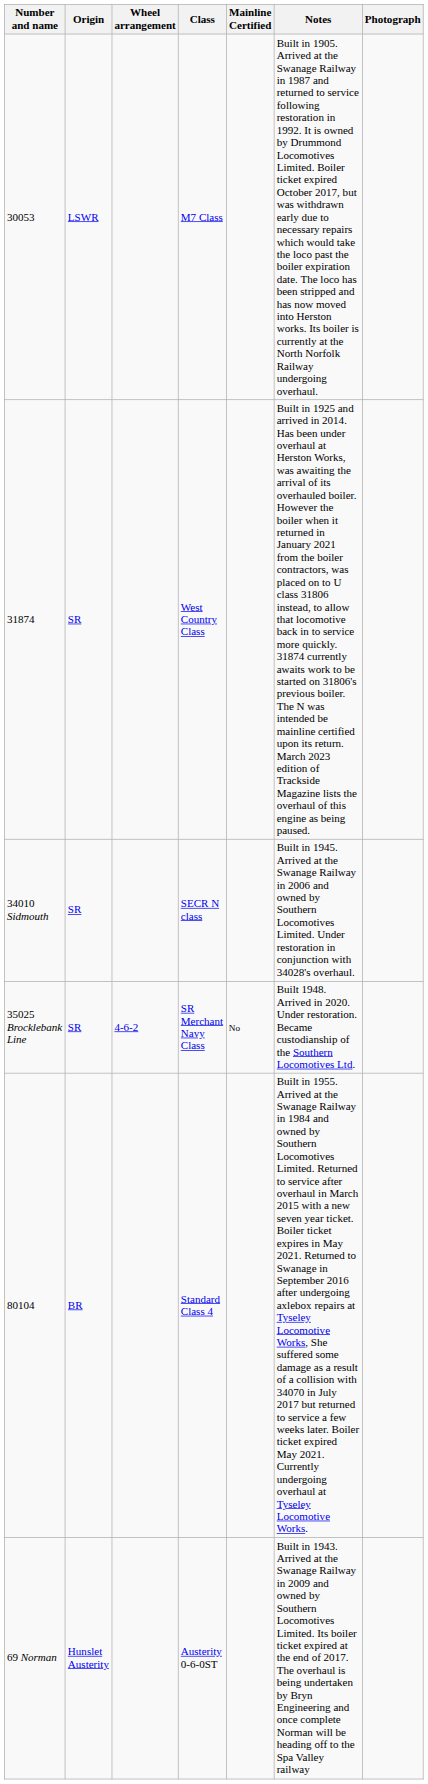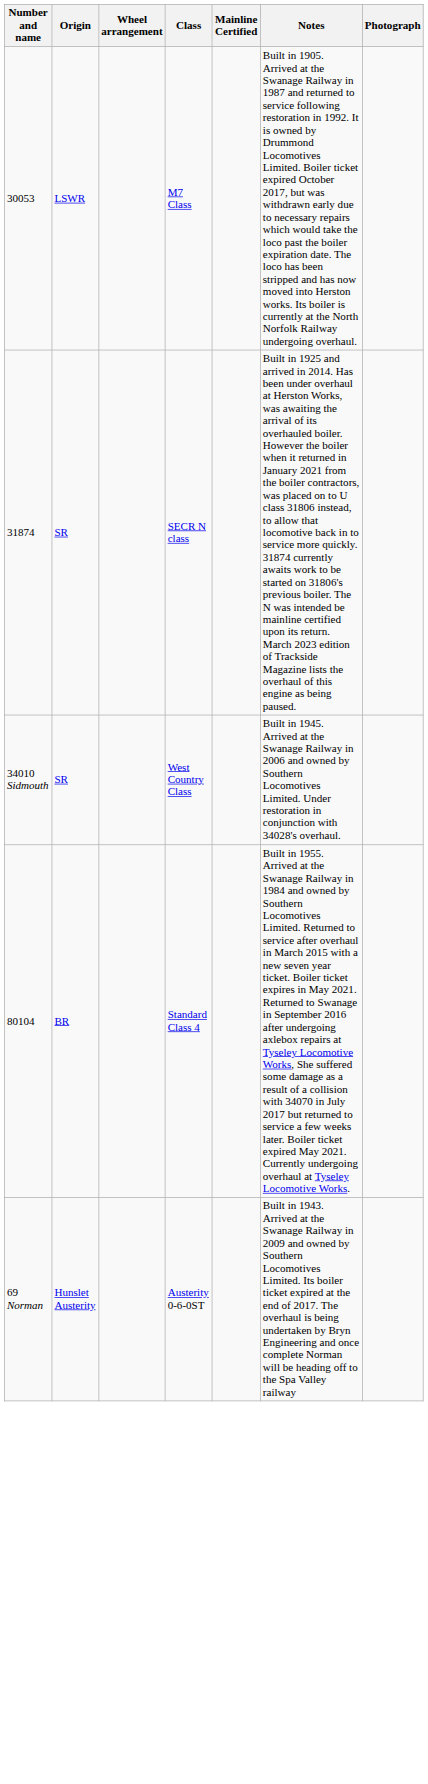31874 | Class: West Country Class -> SECR N class
34010 Sidmouth | Class: SECR N class -> West Country Class
- row: 35025 Brocklebank Line | SR | 4-6-2 | SR Merchant Navy Class | No | Built 1948. Arrived in 2020. Under restoration. Became custodianship of the Southern Locomotives Ltd.
